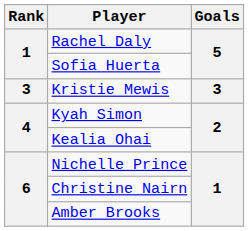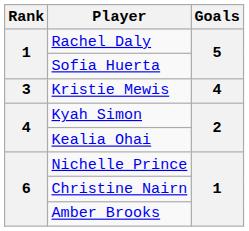Kristie Mewis | Goals: 3 -> 4
